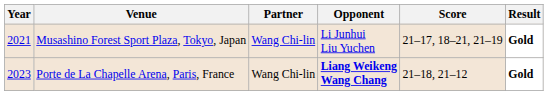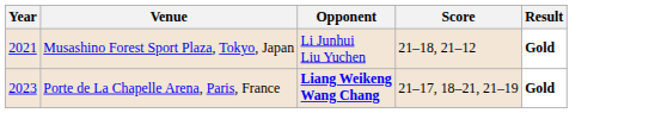- column: Partner | Wang Chi-lin | Wang Chi-lin
Musashino Forest Sport Plaza, Tokyo, Japan | Score: 21–17, 18–21, 21–19 -> 21–18, 21–12
Porte de La Chapelle Arena, Paris, France | Score: 21–18, 21–12 -> 21–17, 18–21, 21–19
